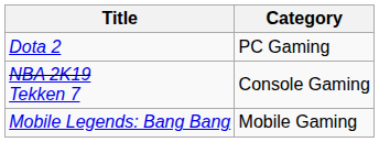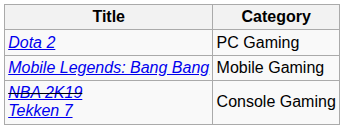rows swapped: Mobile Legends: Bang Bang <-> NBA 2K19 Tekken 7
